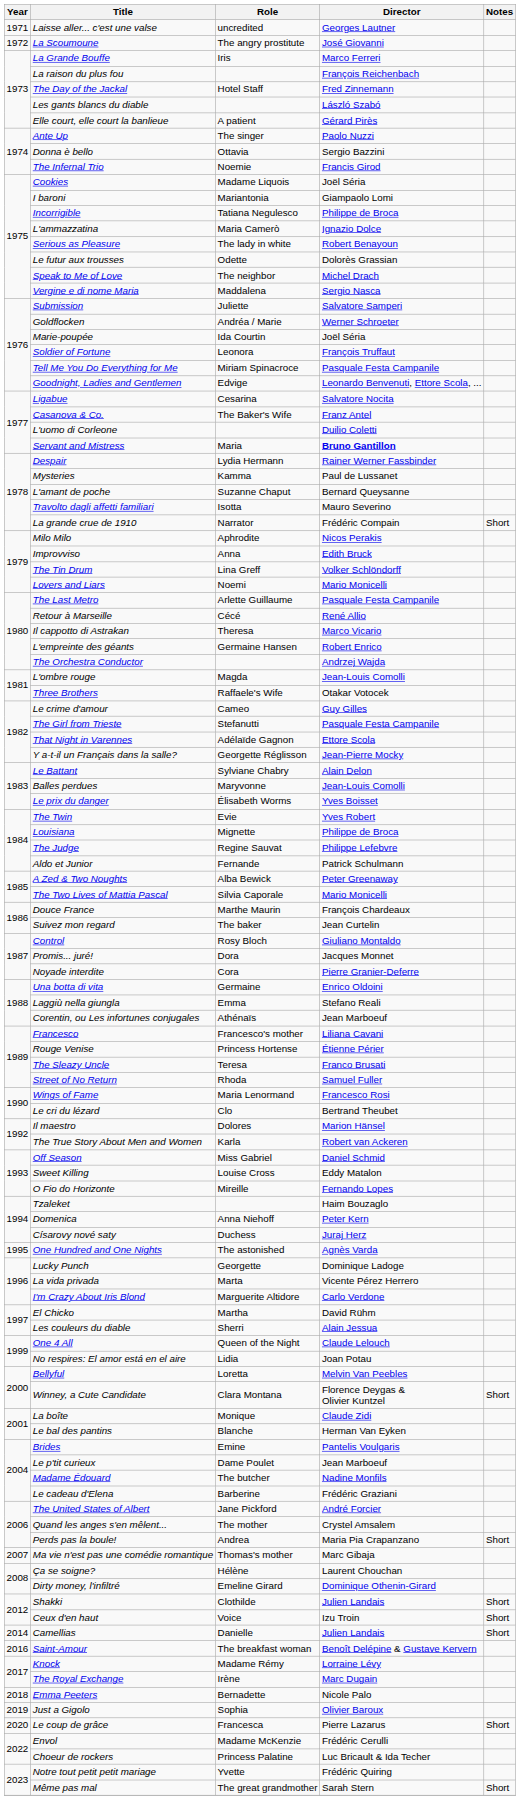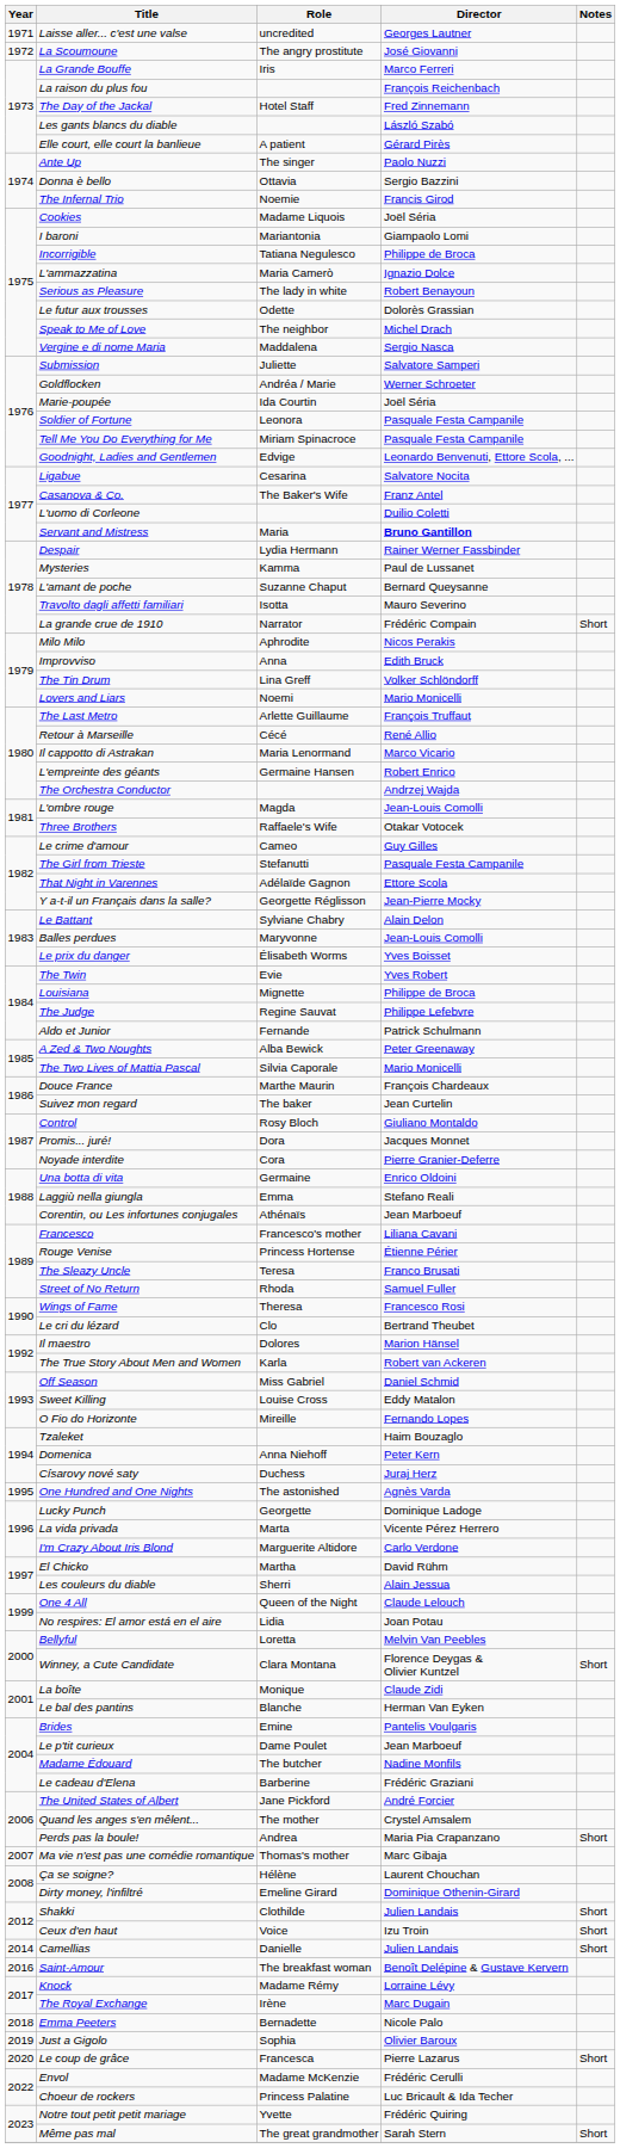Soldier of Fortune | Director: François Truffaut -> Pasquale Festa Campanile
The Last Metro | Director: Pasquale Festa Campanile -> François Truffaut
Il cappotto di Astrakan | Role: Theresa -> Maria Lenormand
Wings of Fame | Role: Maria Lenormand -> Theresa
